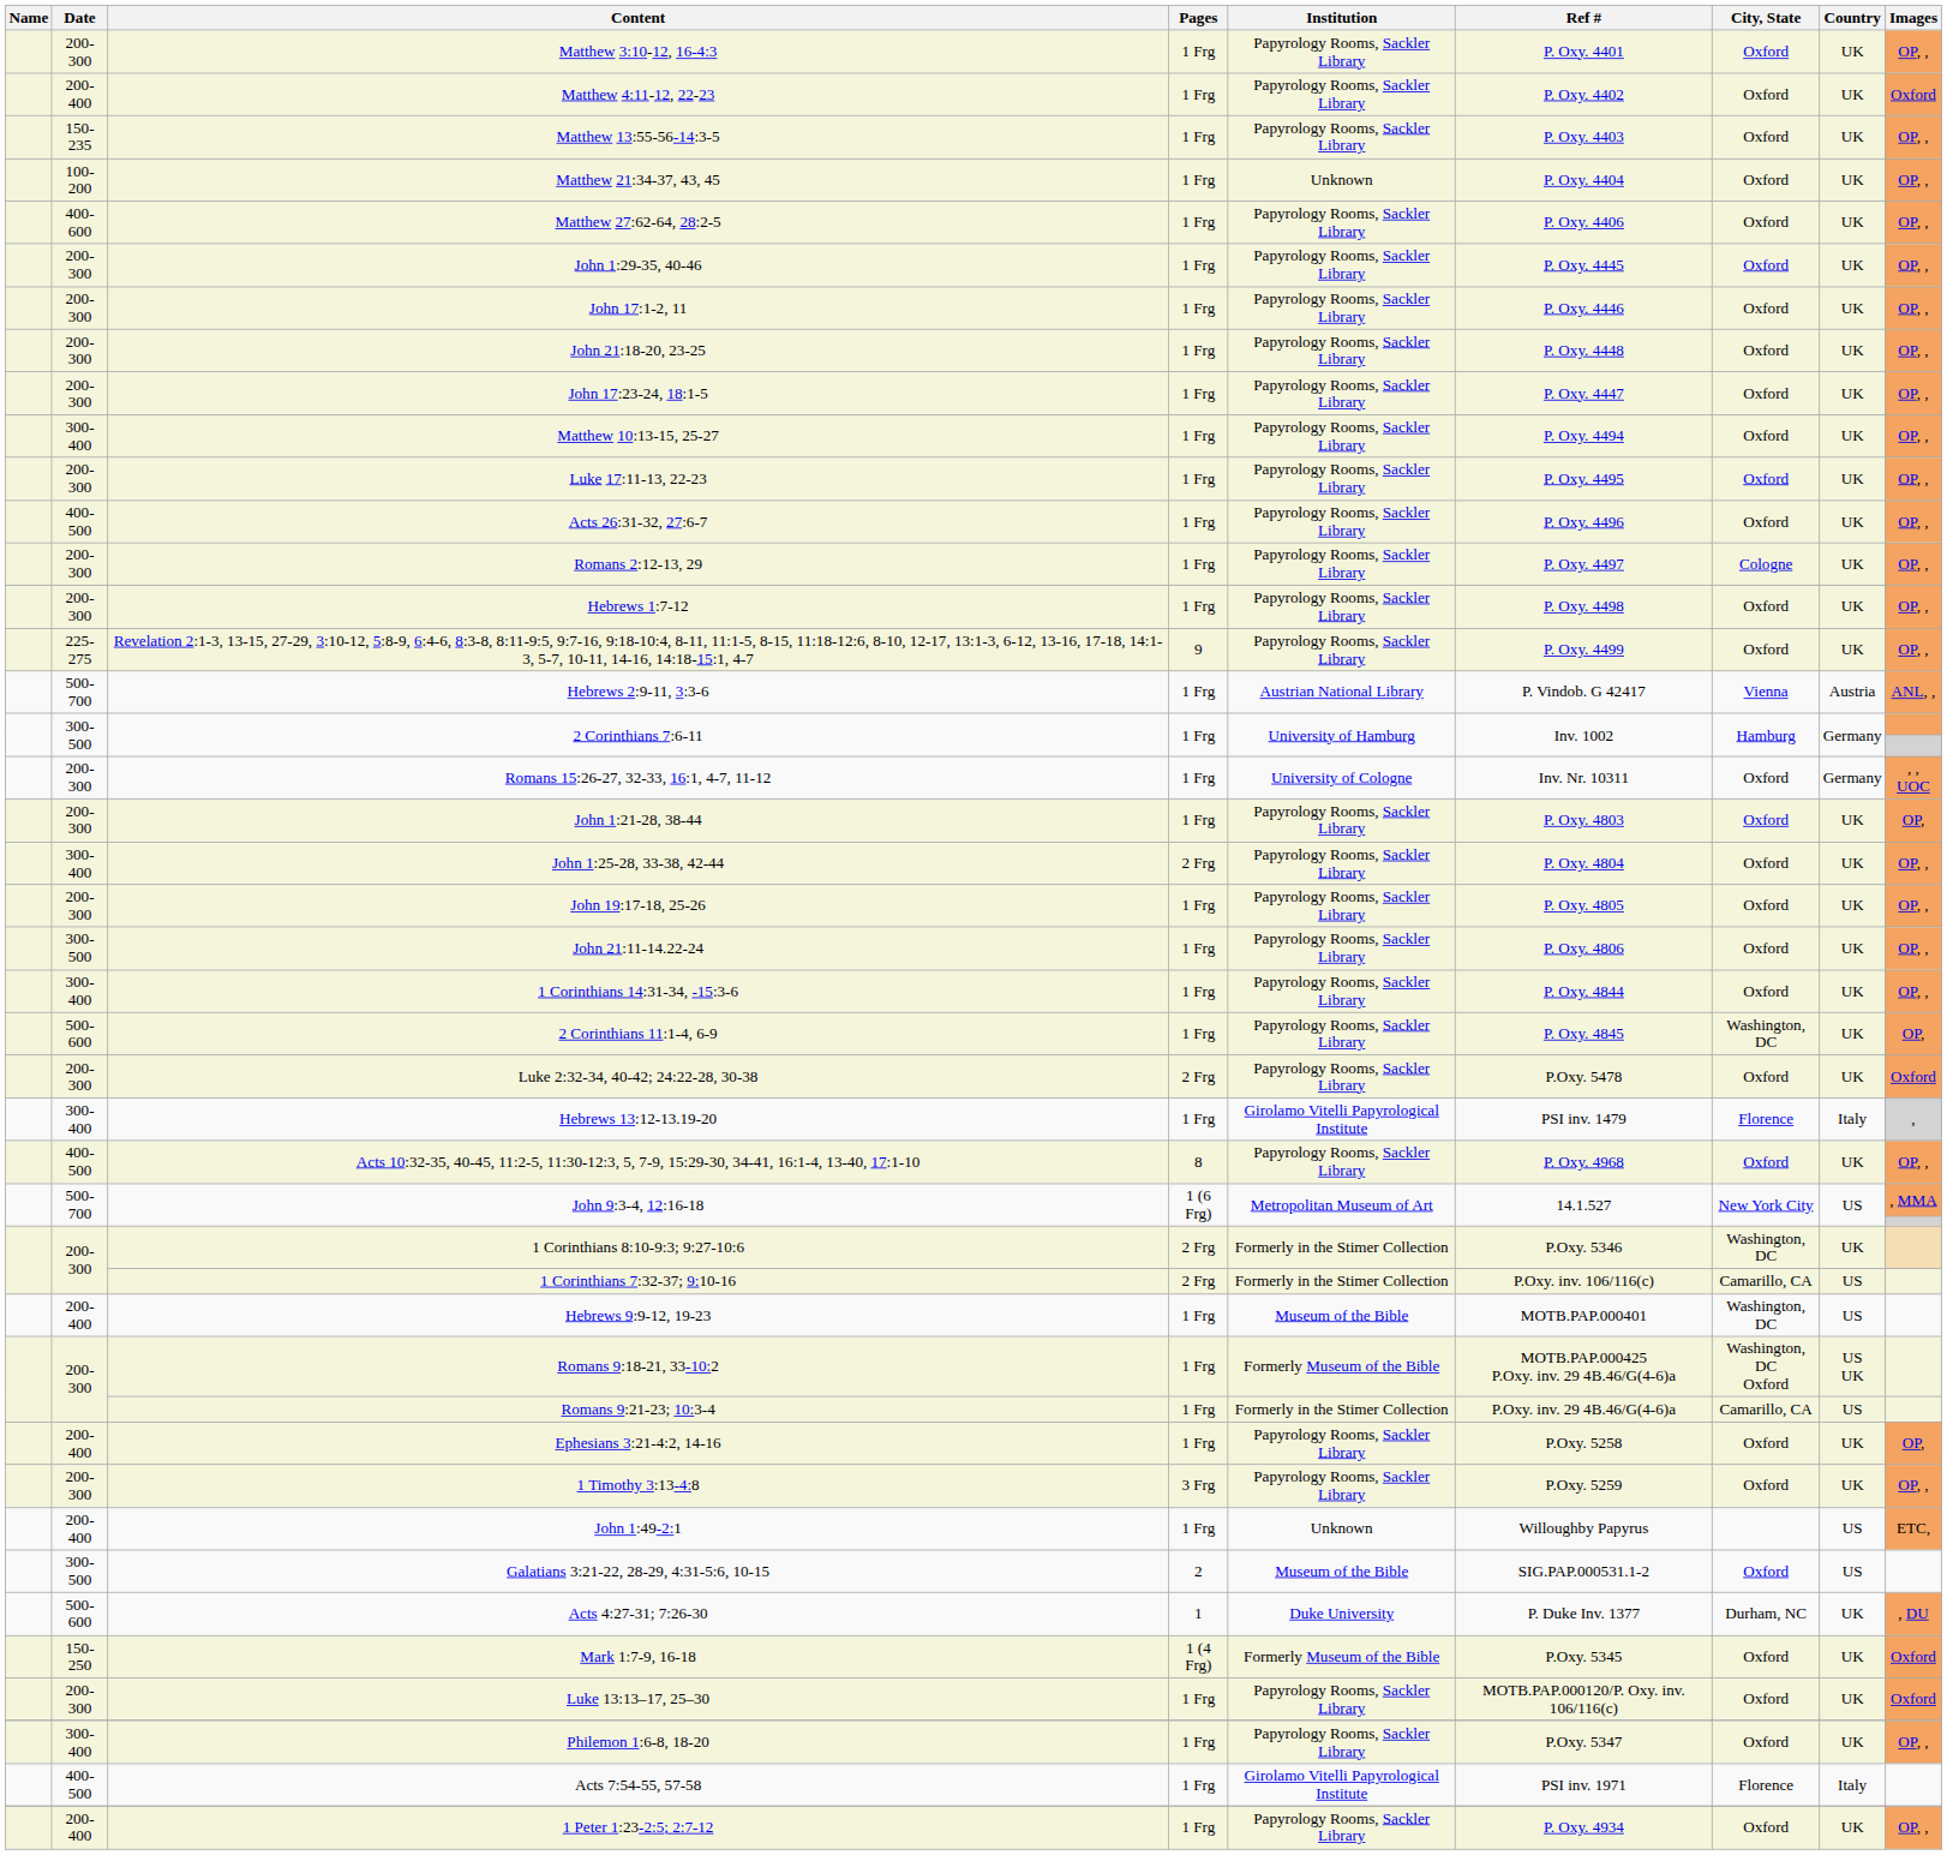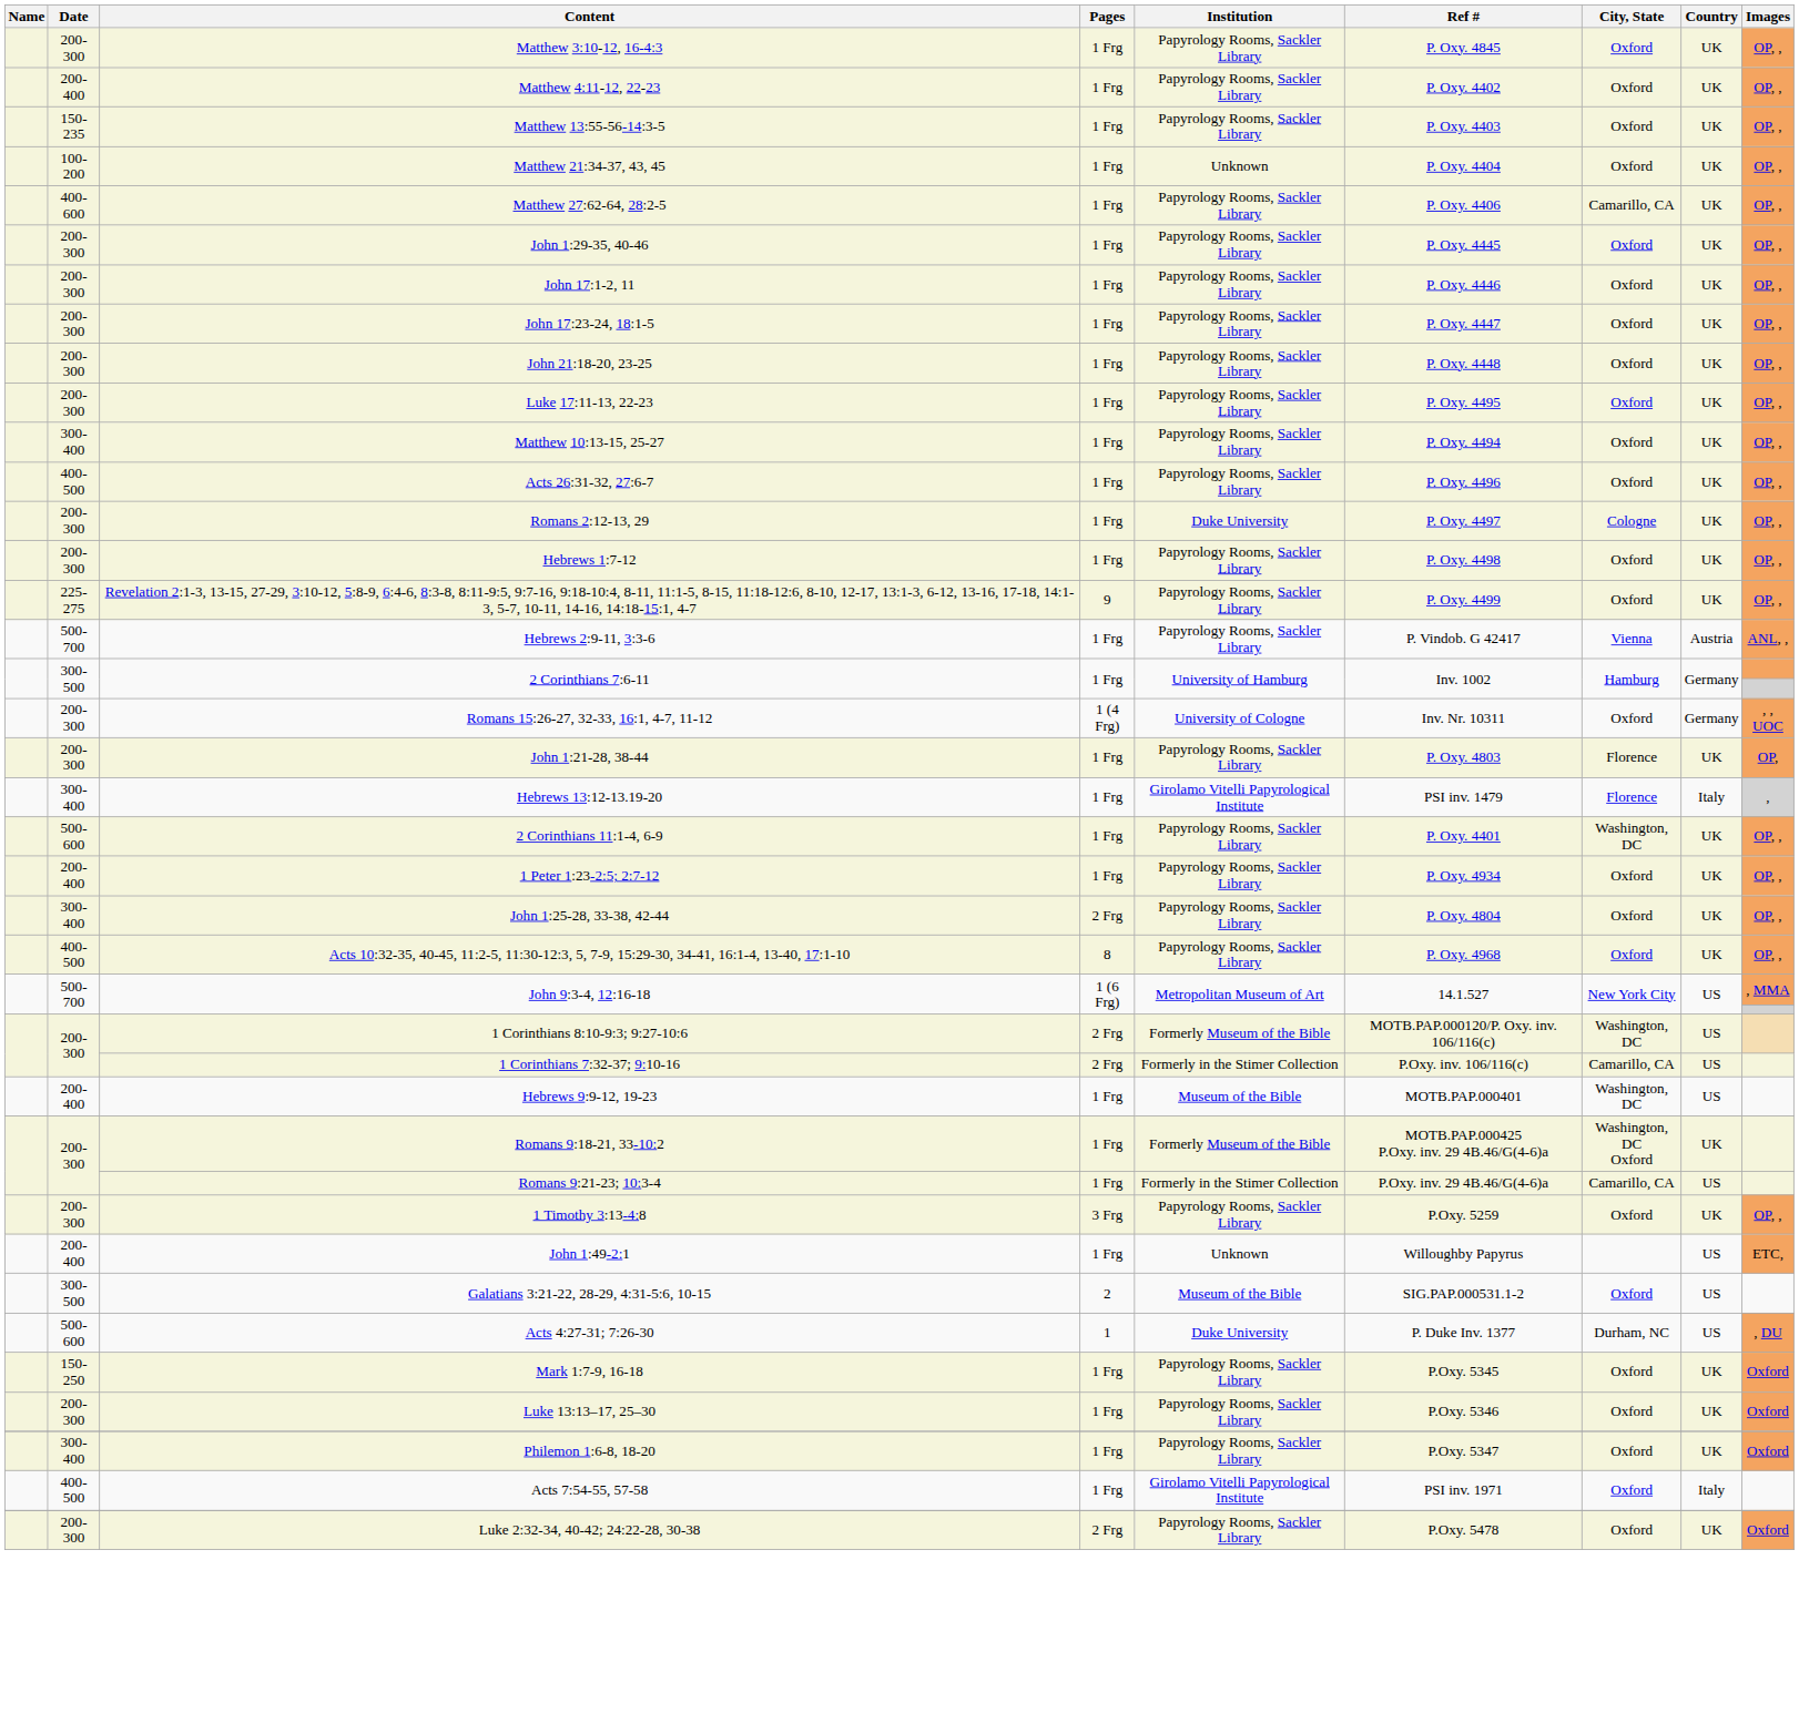Matthew 3:10-12, 16-4:3 | Ref #: P. Oxy. 4401 -> P. Oxy. 4845
Matthew 4:11-12, 22-23 | Images: Oxford -> OP, ,
Matthew 27:62-64, 28:2-5 | City, State: Oxford -> Camarillo, CA
rows swapped: John 17:23-24, 18:1-5 <-> John 21:18-20, 23-25
rows swapped: Matthew 10:13-15, 25-27 <-> Luke 17:11-13, 22-23
Romans 2:12-13, 29 | Institution: Papyrology Rooms, Sackler Library -> Duke University
Hebrews 2:9-11, 3:3-6 | Institution: Austrian National Library -> Papyrology Rooms, Sackler Library
Romans 15:26-27, 32-33, 16:1, 4-7, 11-12 | Pages: 1 Frg -> 1 (4 Frg)
John 1:21-28, 38-44 | City, State: Oxford -> Florence
rows swapped: John 1:25-28, 33-38, 42-44 <-> Hebrews 13:12-13.19-20
- row: 200-300 | John 19:17-18, 25-26 | 1 Frg | Papyrology Rooms, Sackler Library | P. Oxy. 4805 | Oxford | UK | OP, ,
- row: 300-500 | John 21:11-14.22-24 | 1 Frg | Papyrology Rooms, Sackler Library | P. Oxy. 4806 | Oxford | UK | OP, ,
- row: 300-400 | 1 Corinthians 14:31-34, -15:3-6 | 1 Frg | Papyrology Rooms, Sackler Library | P. Oxy. 4844 | Oxford | UK | OP, ,
2 Corinthians 11:1-4, 6-9 | Ref #: P. Oxy. 4845 -> P. Oxy. 4401
2 Corinthians 11:1-4, 6-9 | Images: OP, -> OP, ,
rows swapped: 1 Peter 1:23-2:5; 2:7-12 <-> Luke 2:32-34, 40-42; 24:22-28, 30-38
1 Corinthians 8:10-9:3; 9:27-10:6 | Institution: Formerly in the Stimer Collection -> Formerly Museum of the Bible
1 Corinthians 8:10-9:3; 9:27-10:6 | Ref #: P.Oxy. 5346 -> MOTB.PAP.000120/P. Oxy. inv. 106/116(c)
1 Corinthians 8:10-9:3; 9:27-10:6 | Country: UK -> US
Romans 9:18-21, 33-10:2 | Country: US UK -> UK
- row: 200-400 | Ephesians 3:21-4:2, 14-16 | 1 Frg | Papyrology Rooms, Sackler Library | P.Oxy. 5258 | Oxford | UK | OP,
Acts 4:27-31; 7:26-30 | Country: UK -> US
Mark 1:7-9, 16-18 | Pages: 1 (4 Frg) -> 1 Frg
Mark 1:7-9, 16-18 | Institution: Formerly Museum of the Bible -> Papyrology Rooms, Sackler Library
Luke 13:13–17, 25–30 | Ref #: MOTB.PAP.000120/P. Oxy. inv. 106/116(c) -> P.Oxy. 5346
Philemon 1:6-8, 18-20 | Images: OP, , -> Oxford
Acts 7:54-55, 57-58 | City, State: Florence -> Oxford
